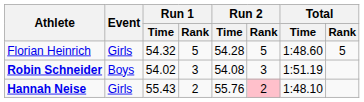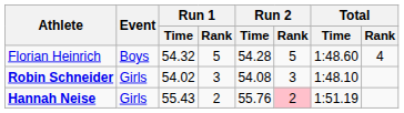Florian Heinrich | Event: Girls -> Boys
Florian Heinrich | Total / Rank: 5 -> 4
Robin Schneider | Event: Boys -> Girls
Robin Schneider | Total / Time: 1:51.19 -> 1:48.10
Hannah Neise | Total / Time: 1:48.10 -> 1:51.19
